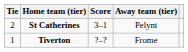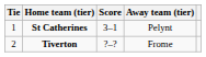St Catherines | Tie: 2 -> 1
Tiverton | Tie: 1 -> 2
